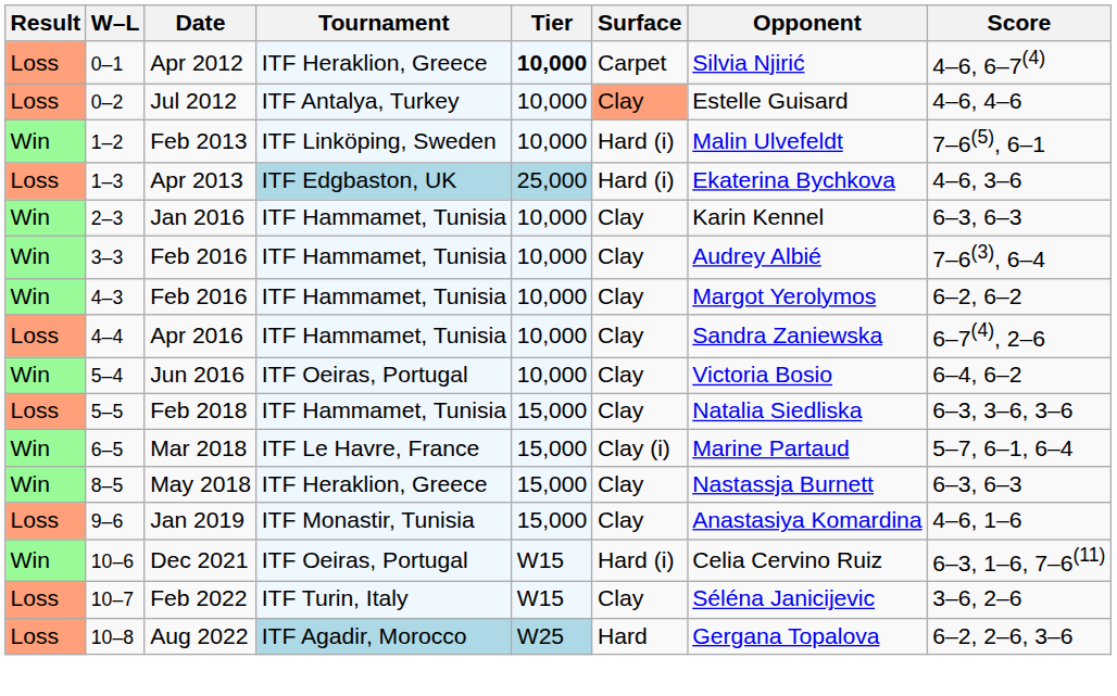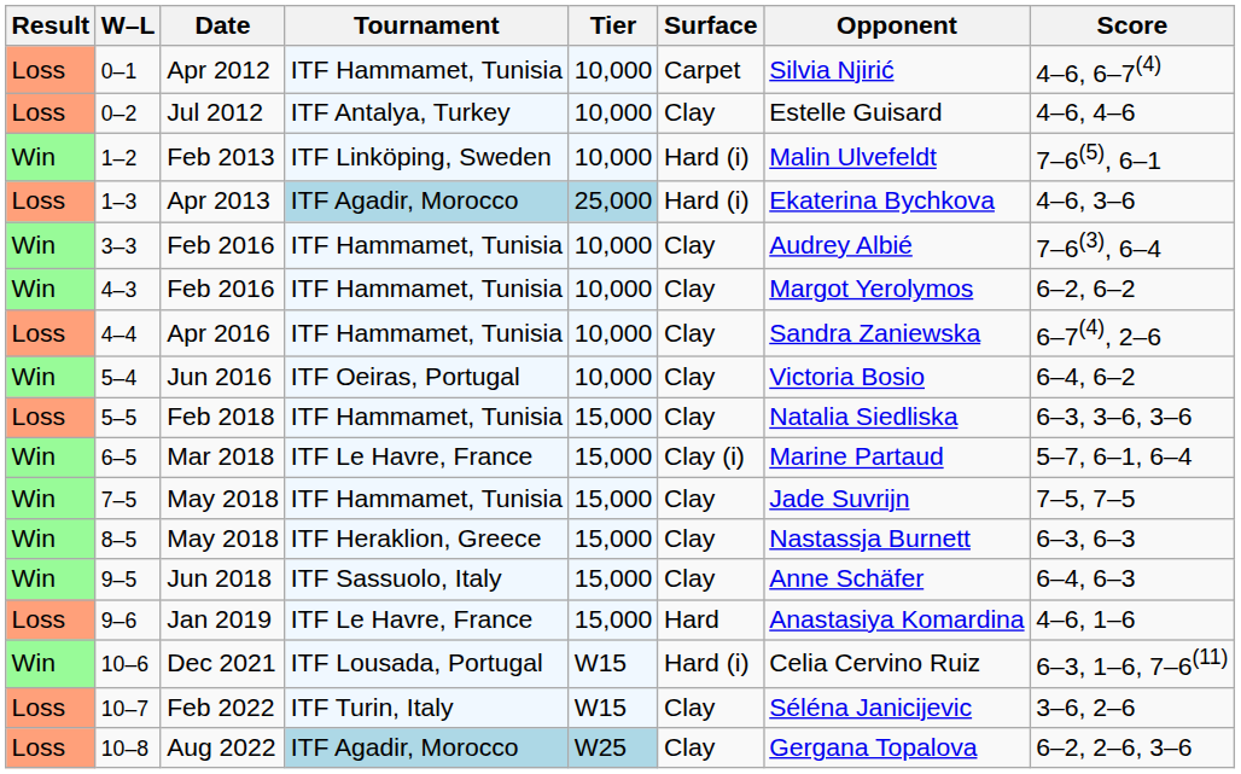0–1 | Tournament: ITF Heraklion, Greece -> ITF Hammamet, Tunisia
0–1 | Tier: bold -> normal
0–2 | Surface: lightsalmon background -> no background
1–3 | Tournament: ITF Edgbaston, UK -> ITF Agadir, Morocco
- row: Win | 2–3 | Jan 2016 | ITF Hammamet, Tunisia | 10,000 | Clay | Karin Kennel | 6–3, 6–3
+ row: Win | 7–5 | May 2018 | ITF Hammamet, Tunisia | 15,000 | Clay | Jade Suvrijn | 7–5, 7–5
+ row: Win | 9–5 | Jun 2018 | ITF Sassuolo, Italy | 15,000 | Clay | Anne Schäfer | 6–4, 6–3
9–6 | Tournament: ITF Monastir, Tunisia -> ITF Le Havre, France
9–6 | Surface: Clay -> Hard
10–6 | Tournament: ITF Oeiras, Portugal -> ITF Lousada, Portugal
10–8 | Surface: Hard -> Clay
